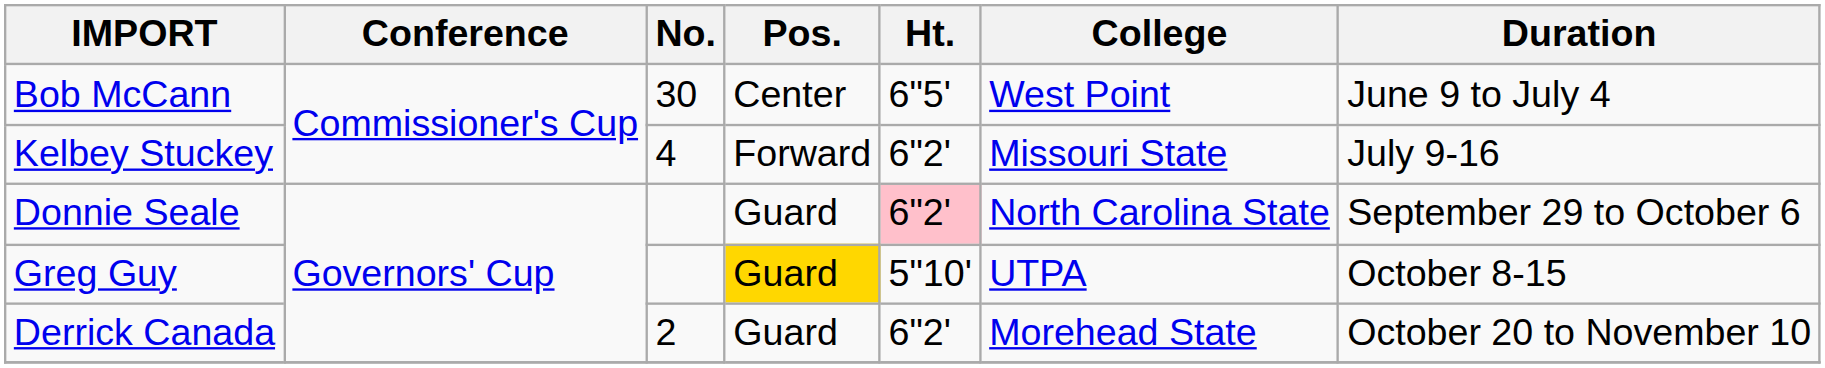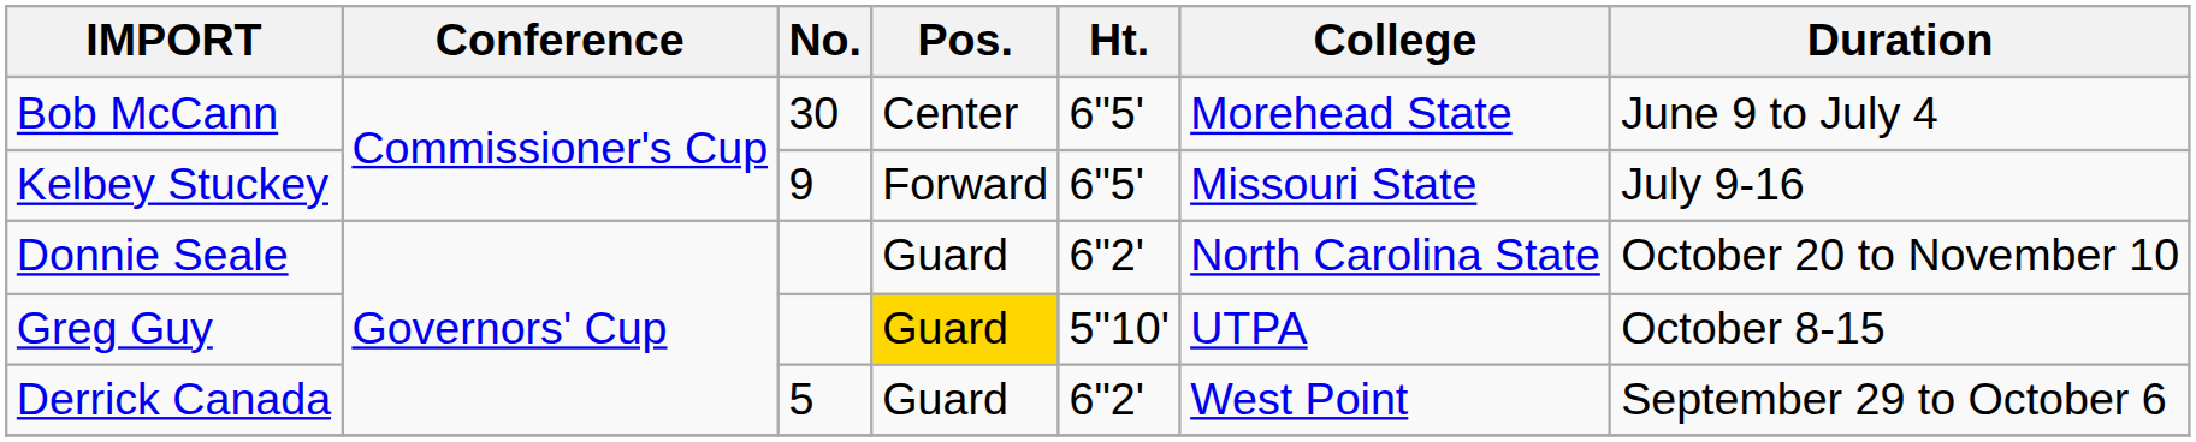Bob McCann | College: West Point -> Morehead State
Kelbey Stuckey | No.: 4 -> 9
Kelbey Stuckey | Ht.: 6"2' -> 6"5'
Donnie Seale | Ht.: pink background -> no background
Donnie Seale | Duration: September 29 to October 6 -> October 20 to November 10
Derrick Canada | No.: 2 -> 5
Derrick Canada | College: Morehead State -> West Point
Derrick Canada | Duration: October 20 to November 10 -> September 29 to October 6
